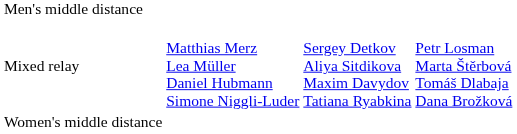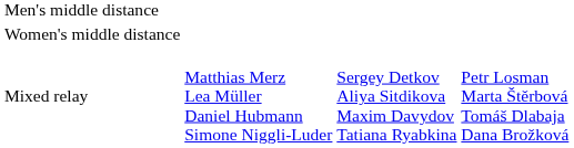rows swapped: Women's middle distance <-> Mixed relay
